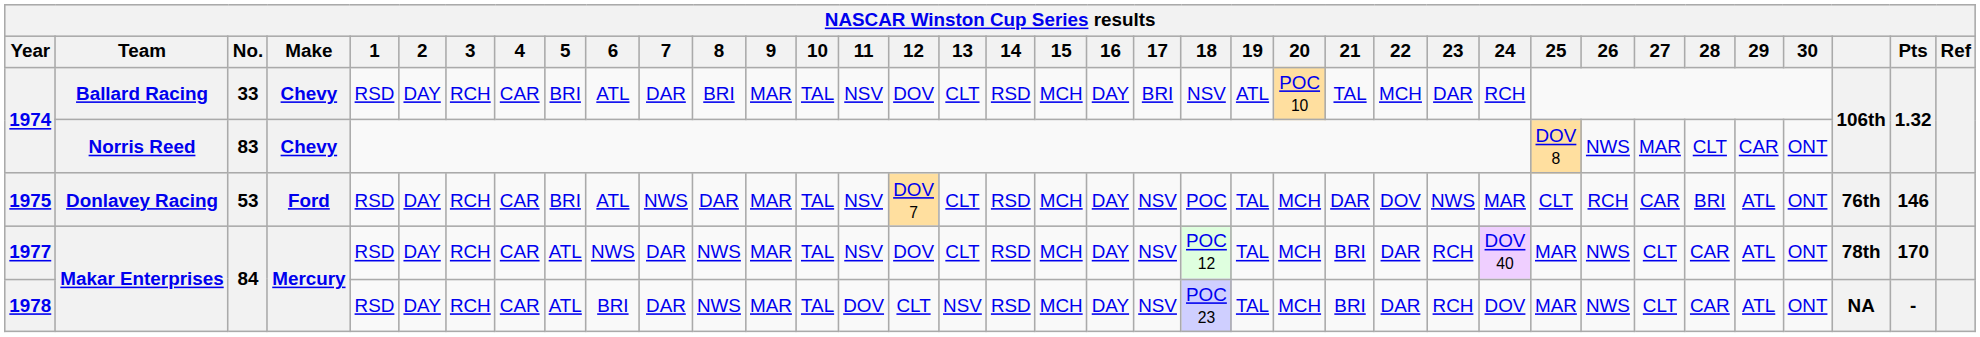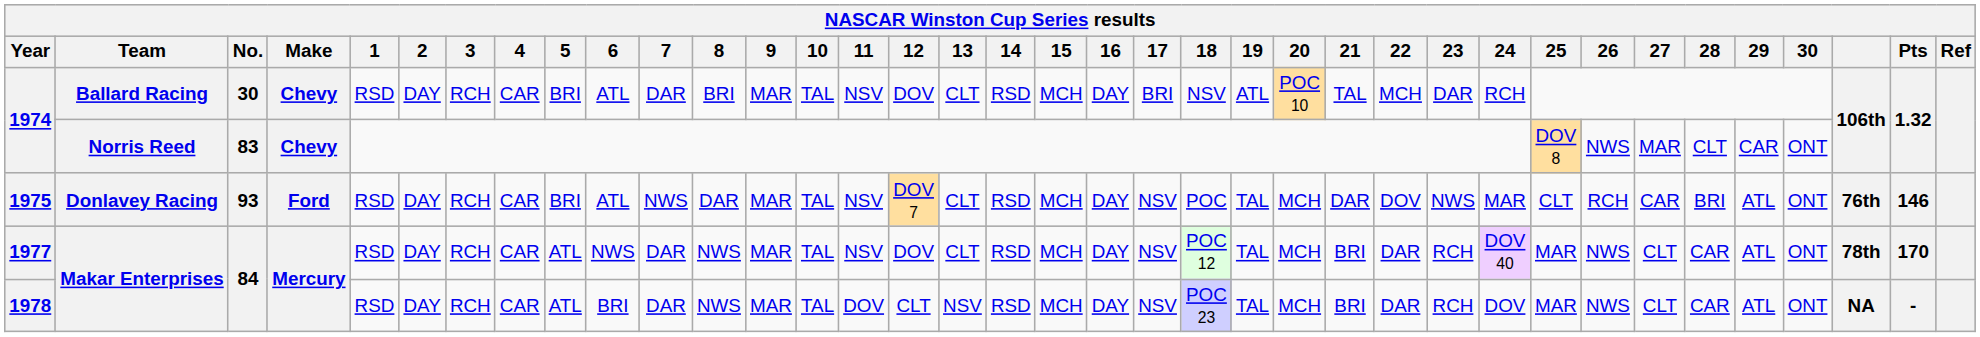1974 / Ballard Racing | No.: 33 -> 30
1975 | No.: 53 -> 93
